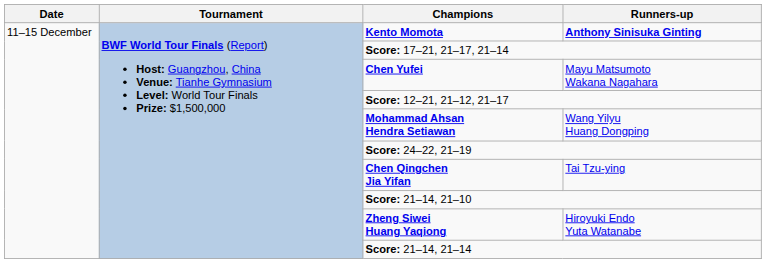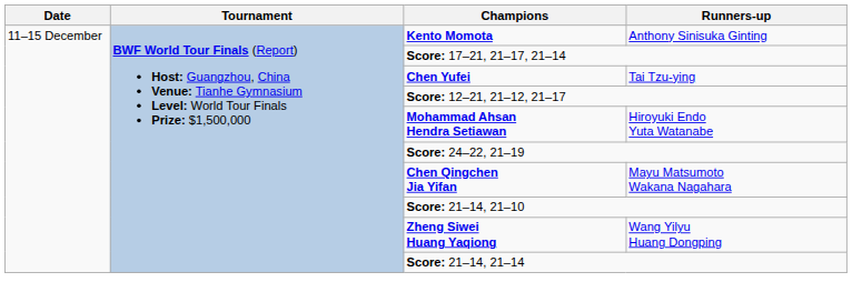Kento Momota | Runners-up: bold -> normal
Chen Yufei | Runners-up: Mayu Matsumoto Wakana Nagahara -> Tai Tzu-ying
Mohammad Ahsan Hendra Setiawan | Runners-up: Wang Yilyu Huang Dongping -> Hiroyuki Endo Yuta Watanabe
Chen Qingchen Jia Yifan | Runners-up: Tai Tzu-ying -> Mayu Matsumoto Wakana Nagahara
Zheng Siwei Huang Yaqiong | Runners-up: Hiroyuki Endo Yuta Watanabe -> Wang Yilyu Huang Dongping
